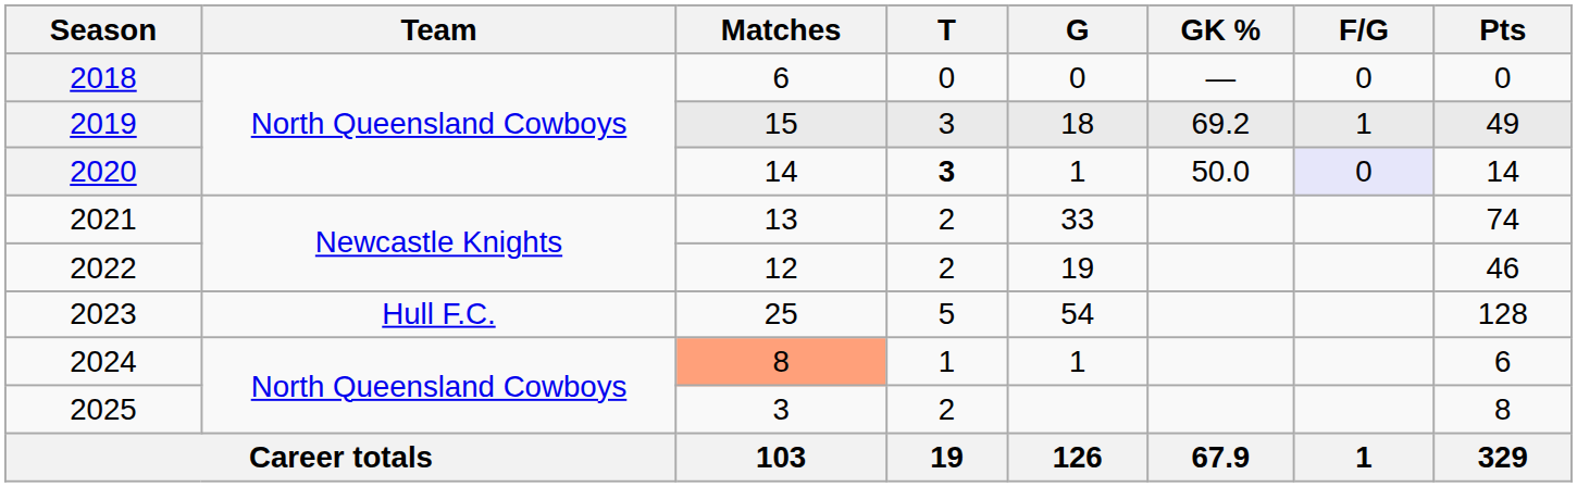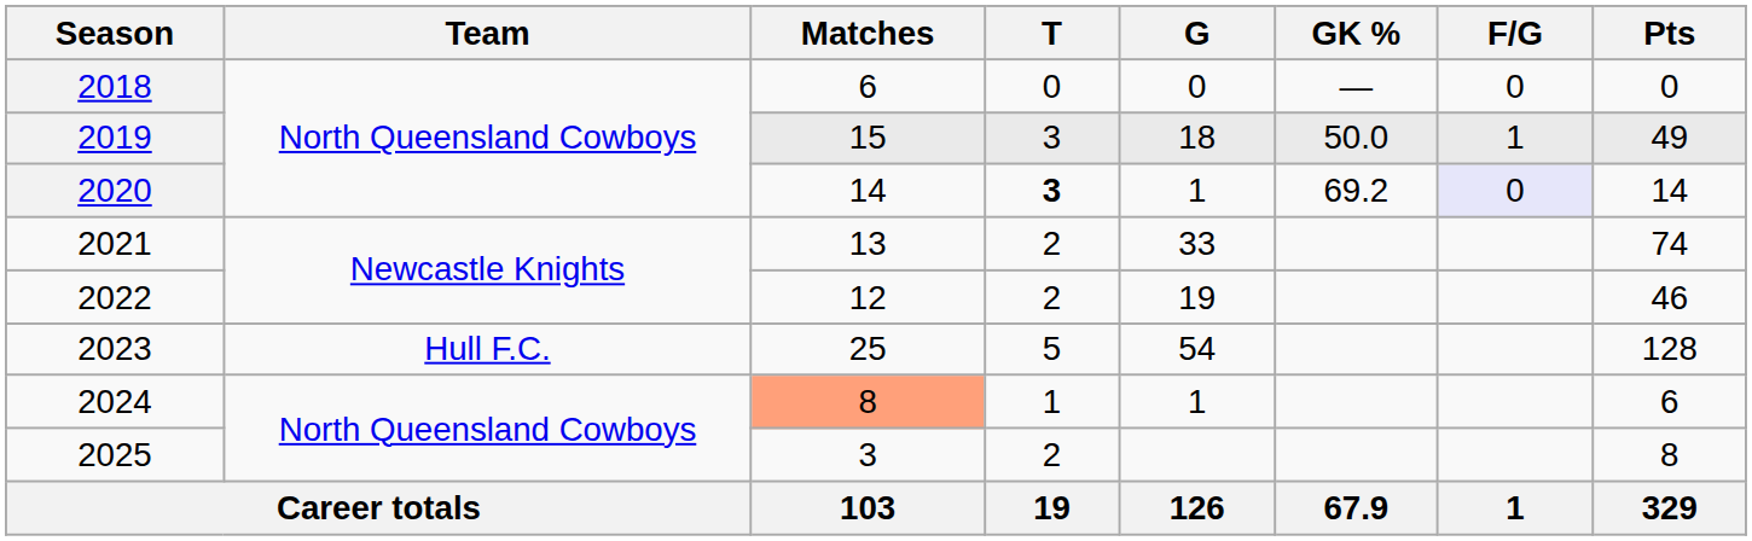2019 | GK %: 69.2 -> 50.0
2020 | GK %: 50.0 -> 69.2
